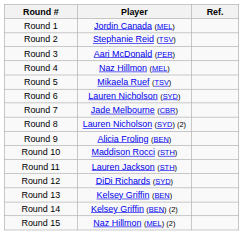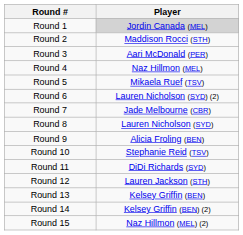- column: Ref.
Round 1 | Player: no background -> lightgrey background
Round 2 | Player: Stephanie Reid (TSV) -> Maddison Rocci (STH)
Round 6 | Player: Lauren Nicholson (SYD) -> Lauren Nicholson (SYD) (2)
Round 8 | Player: Lauren Nicholson (SYD) (2) -> Lauren Nicholson (SYD)
Round 10 | Player: Maddison Rocci (STH) -> Stephanie Reid (TSV)
Round 11 | Player: Lauren Jackson (STH) -> DiDi Richards (SYD)
Round 12 | Player: DiDi Richards (SYD) -> Lauren Jackson (STH)
